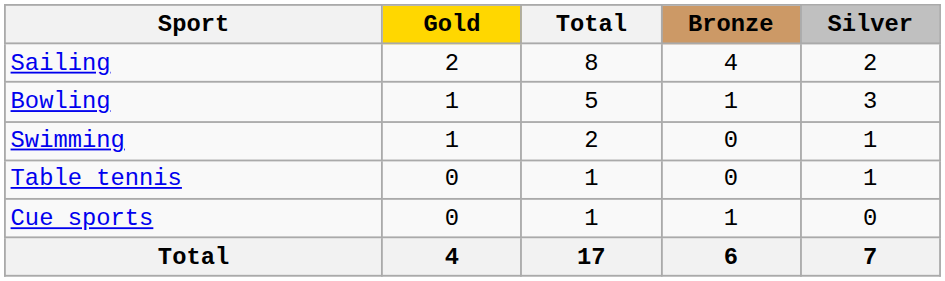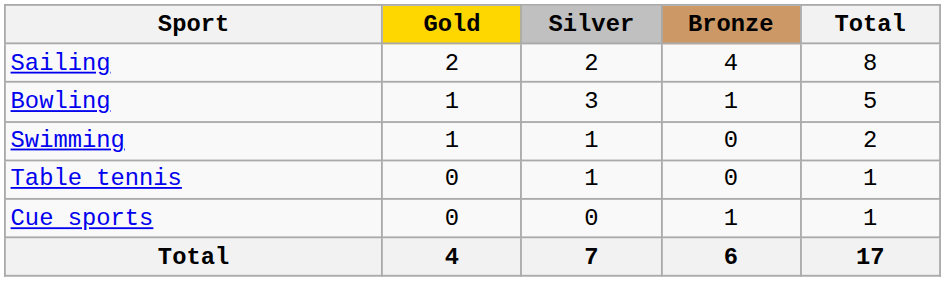columns swapped: Silver <-> Total
